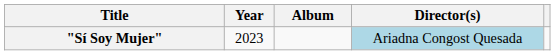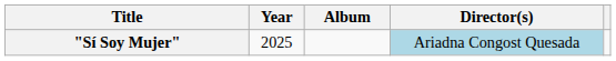"Sí Soy Mujer" | Year: 2023 -> 2025
